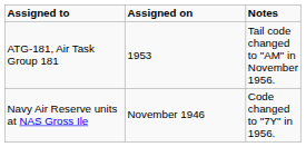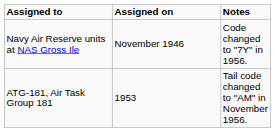rows swapped: Navy Air Reserve units at NAS Gross Ile <-> ATG-181, Air Task Group 181
